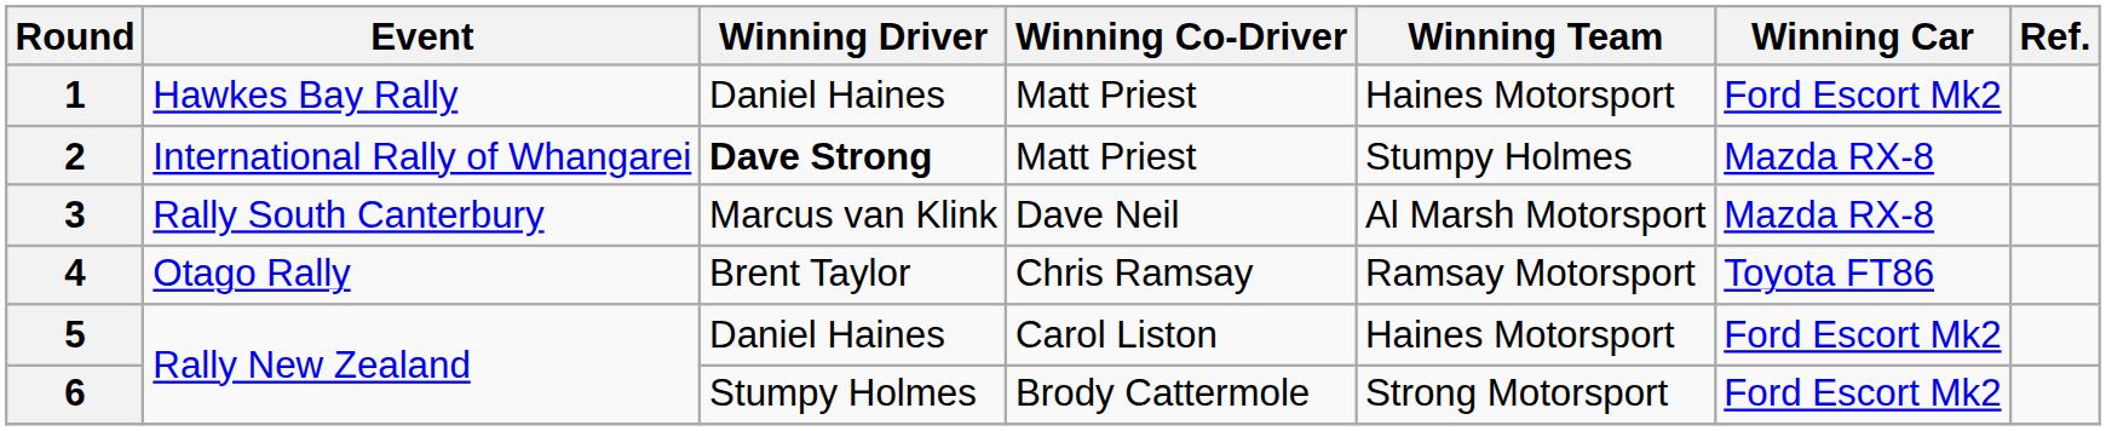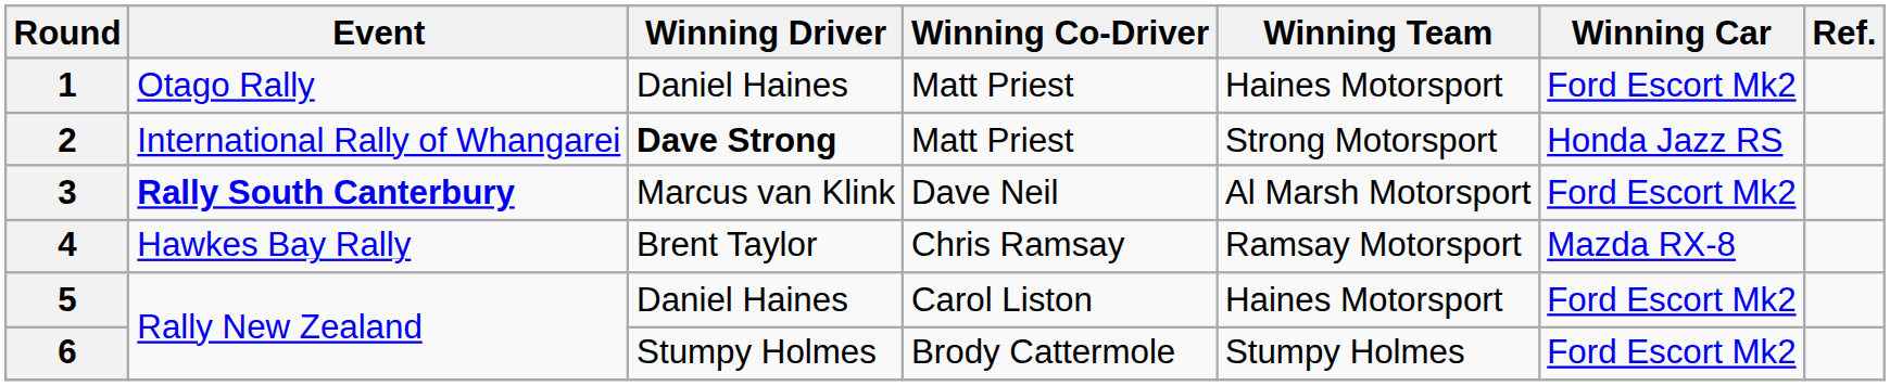1 | Event: Hawkes Bay Rally -> Otago Rally
2 | Winning Team: Stumpy Holmes -> Strong Motorsport
2 | Winning Car: Mazda RX-8 -> Honda Jazz RS
3 | Event: normal -> bold
3 | Winning Car: Mazda RX-8 -> Ford Escort Mk2
4 | Event: Otago Rally -> Hawkes Bay Rally
4 | Winning Car: Toyota FT86 -> Mazda RX-8
6 | Winning Team: Strong Motorsport -> Stumpy Holmes
